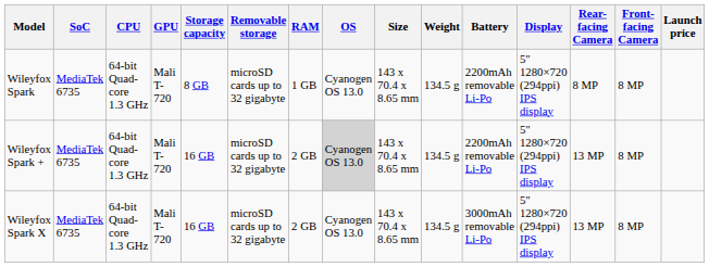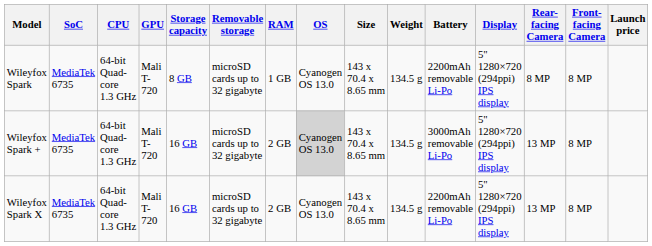Wileyfox Spark + | Battery: 2200mAh removable Li-Po -> 3000mAh removable Li-Po
Wileyfox Spark X | Battery: 3000mAh removable Li-Po -> 2200mAh removable Li-Po
